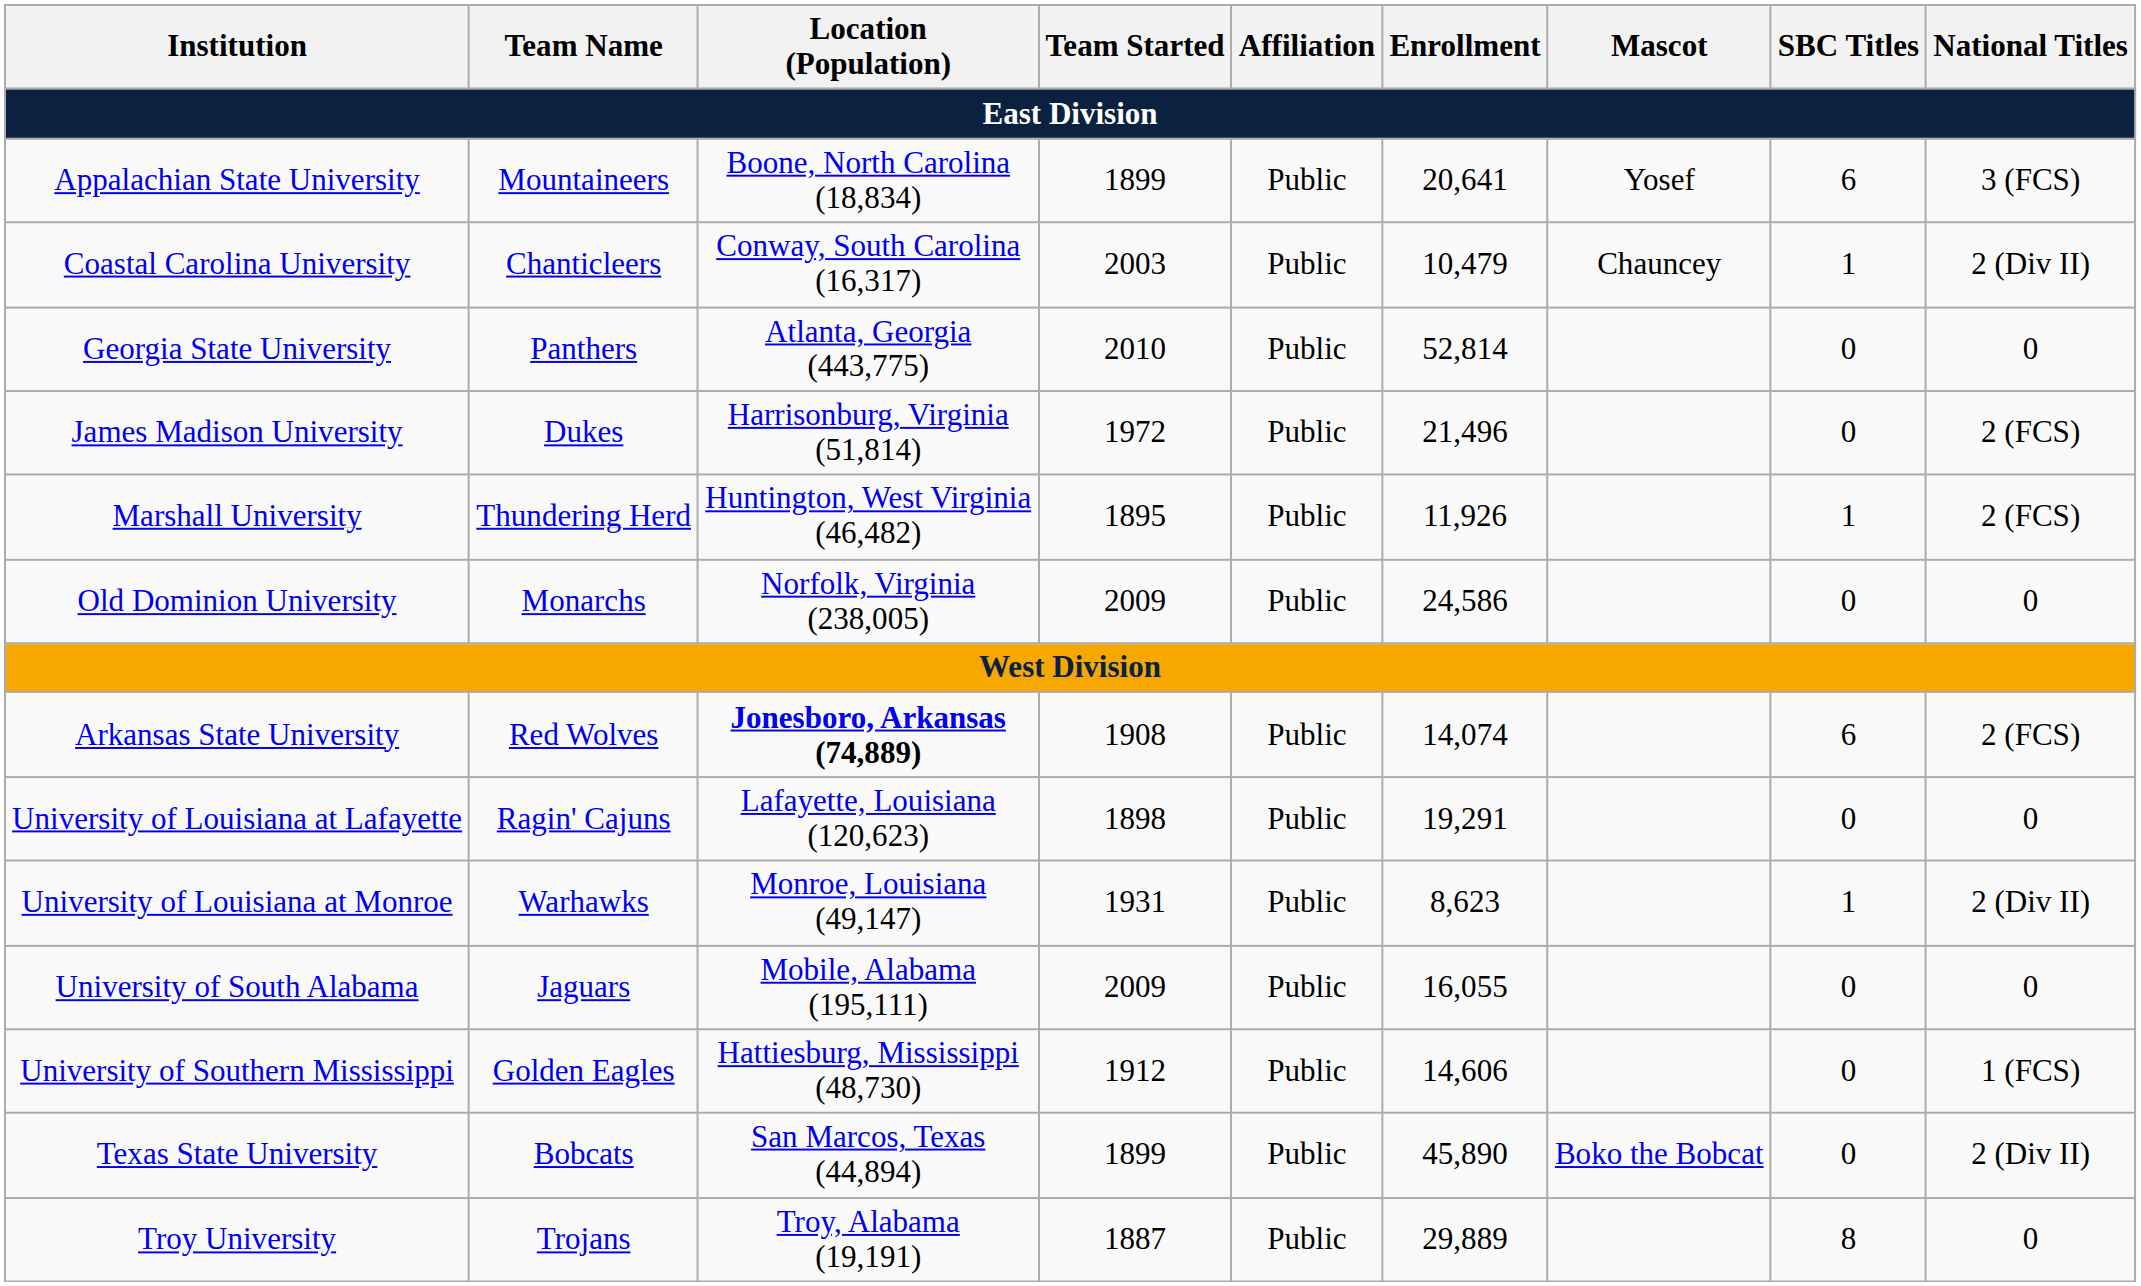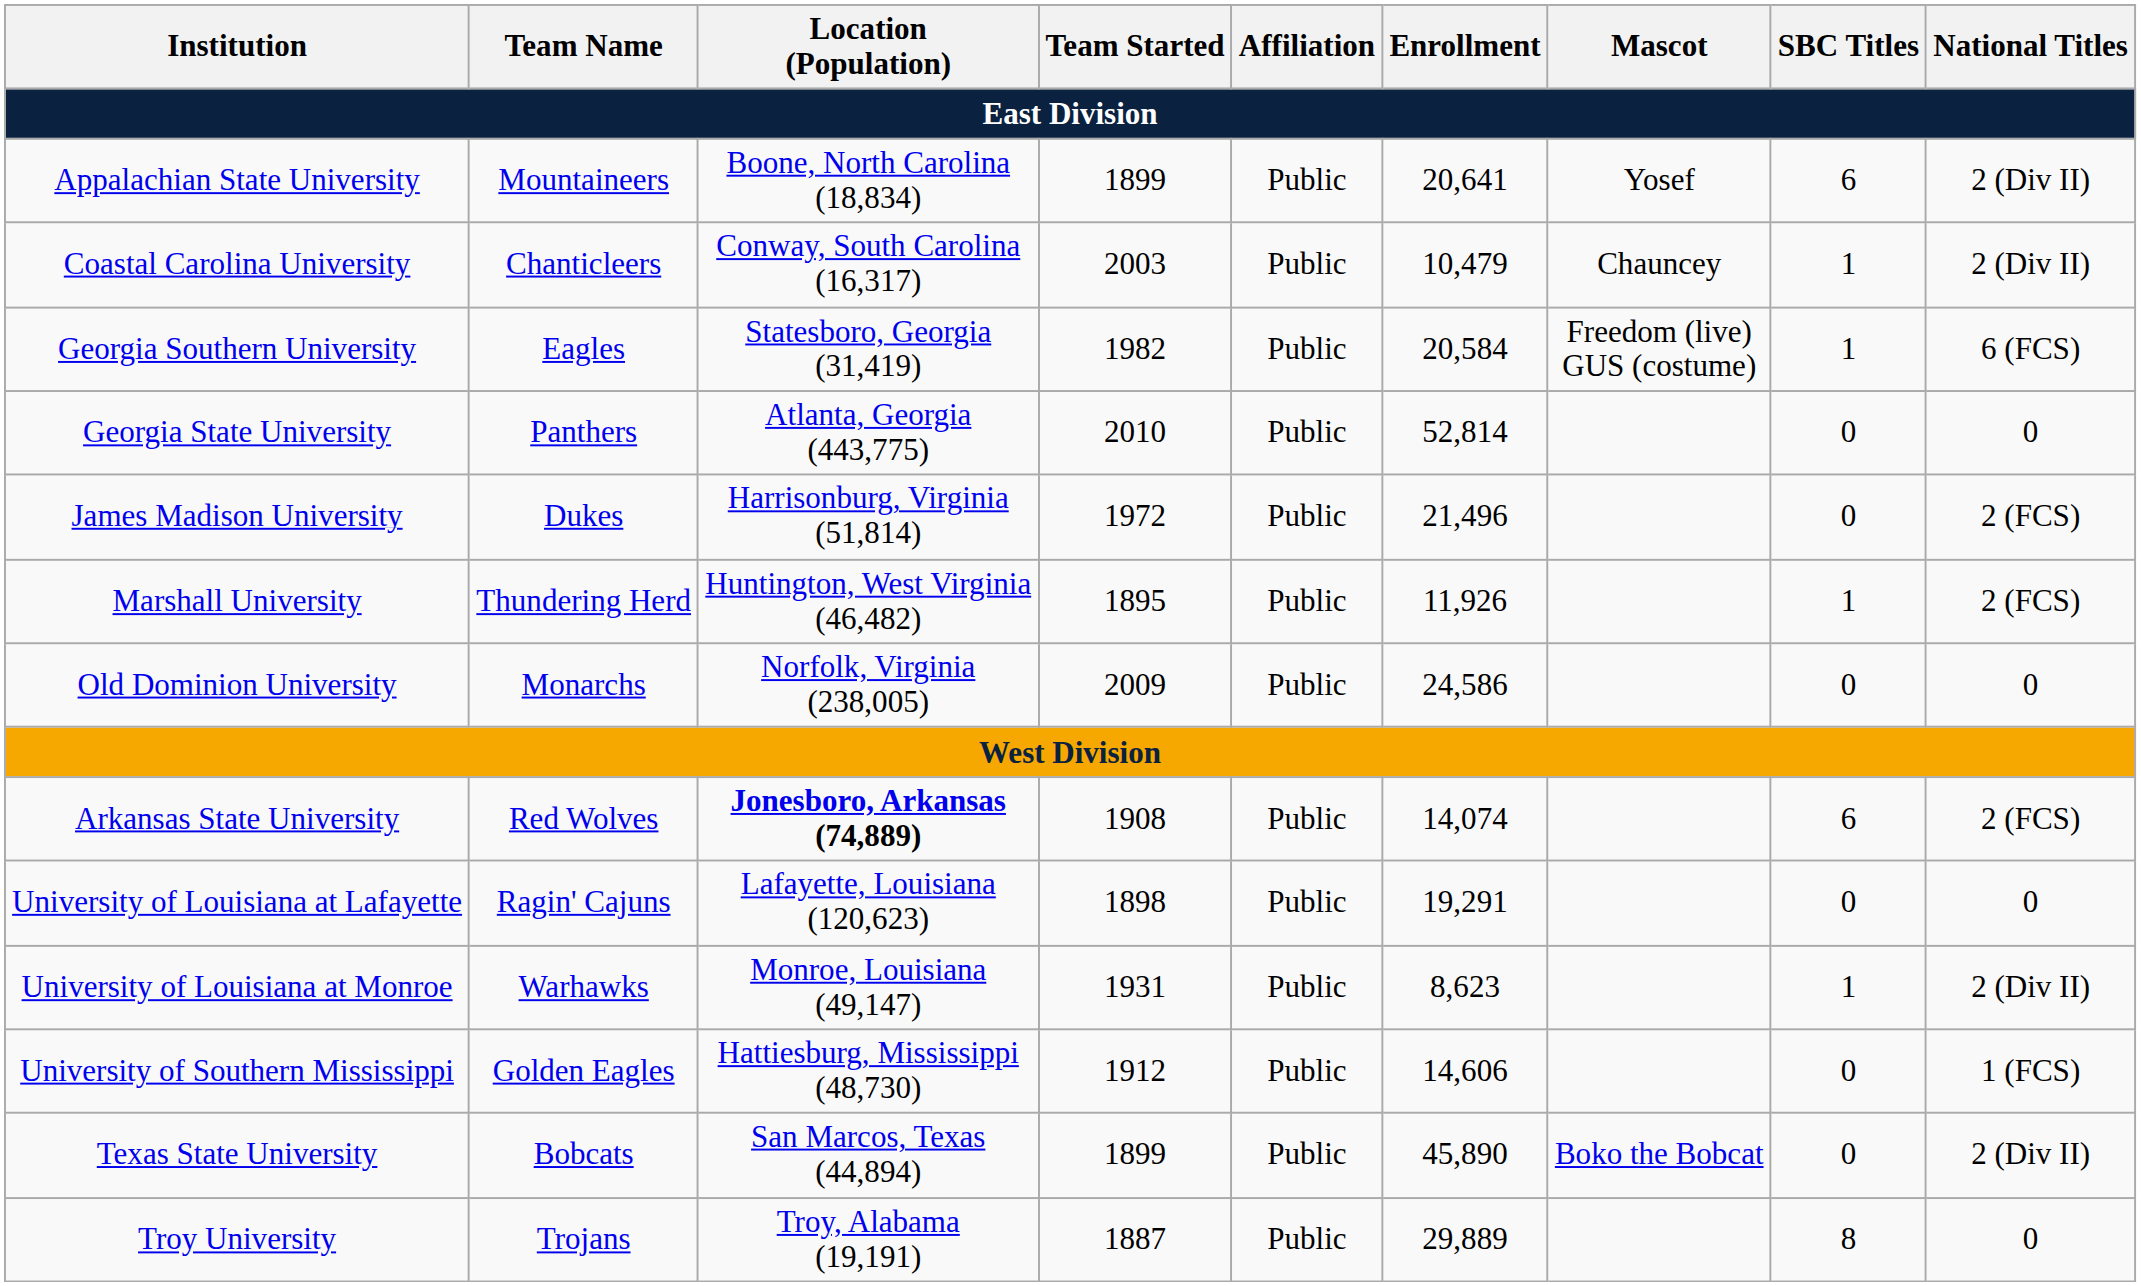Appalachian State University | National Titles: 3 (FCS) -> 2 (Div II)
+ row: Georgia Southern University | Eagles | Statesboro, Georgia (31,419) | 1982 | Public | 20,584 | Freedom (live) GUS (costume) | 1 | 6 (FCS)
- row: University of South Alabama | Jaguars | Mobile, Alabama (195,111) | 2009 | Public | 16,055 | 0 | 0
